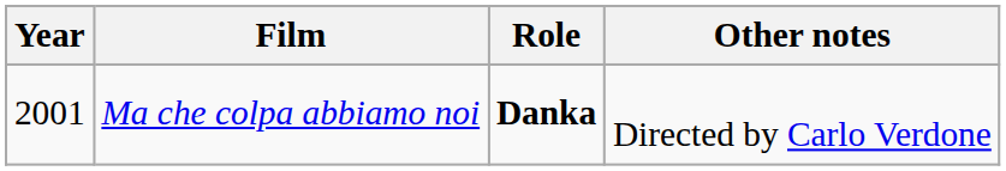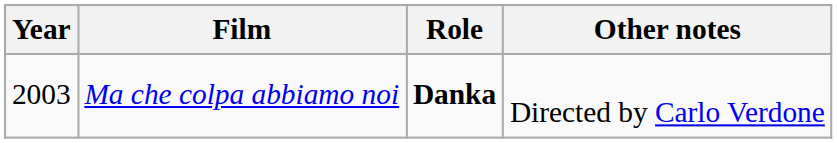Ma che colpa abbiamo noi | Year: 2001 -> 2003
